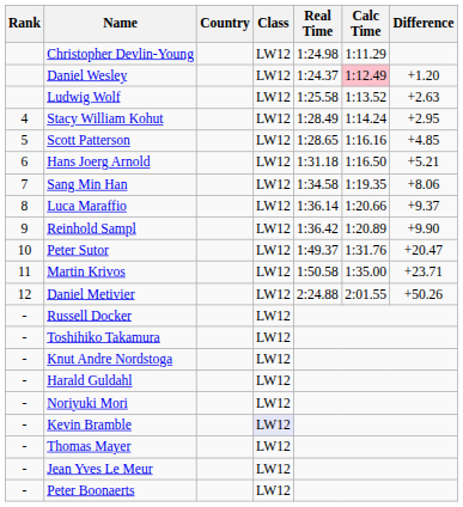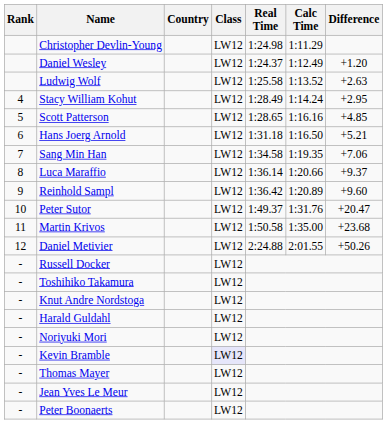Daniel Wesley | Calc Time: pink background -> no background
Sang Min Han | Difference: +8.06 -> +7.06
Reinhold Sampl | Difference: +9.90 -> +9.60
Martin Krivos | Difference: +23.71 -> +23.68
